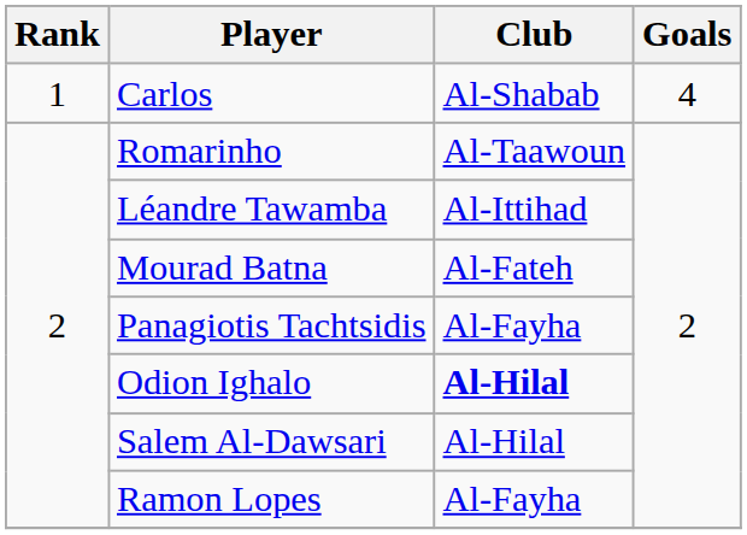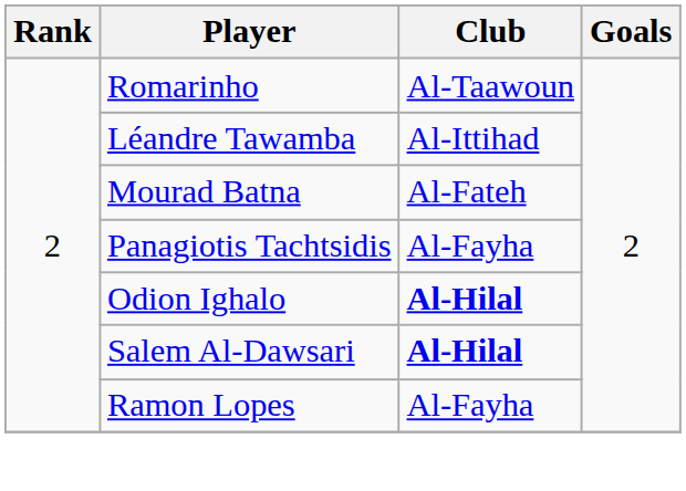- row: 1 | Carlos | Al-Shabab | 4
Salem Al-Dawsari | Club: normal -> bold
